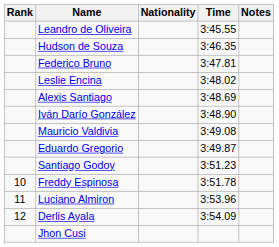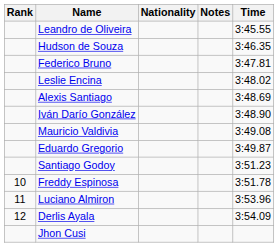columns swapped: Time <-> Notes
